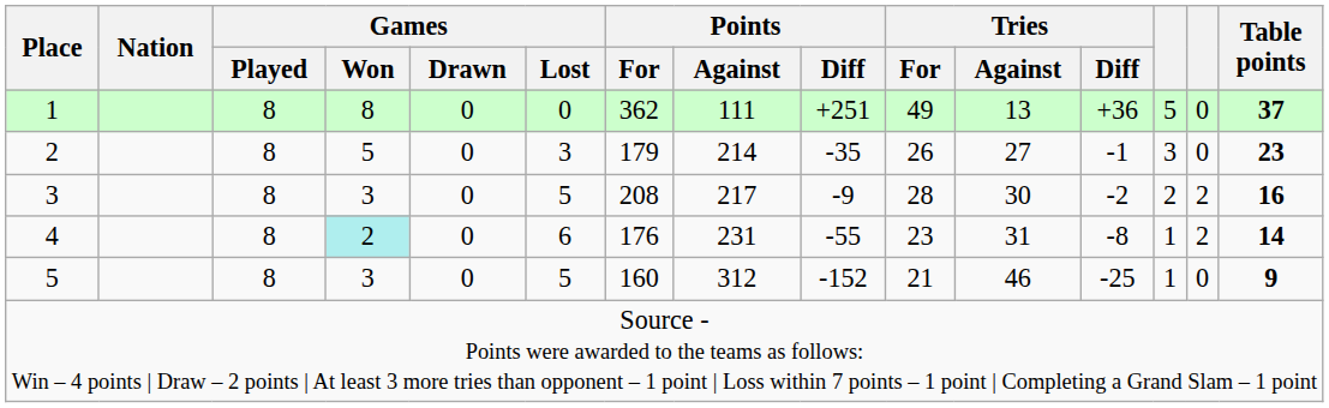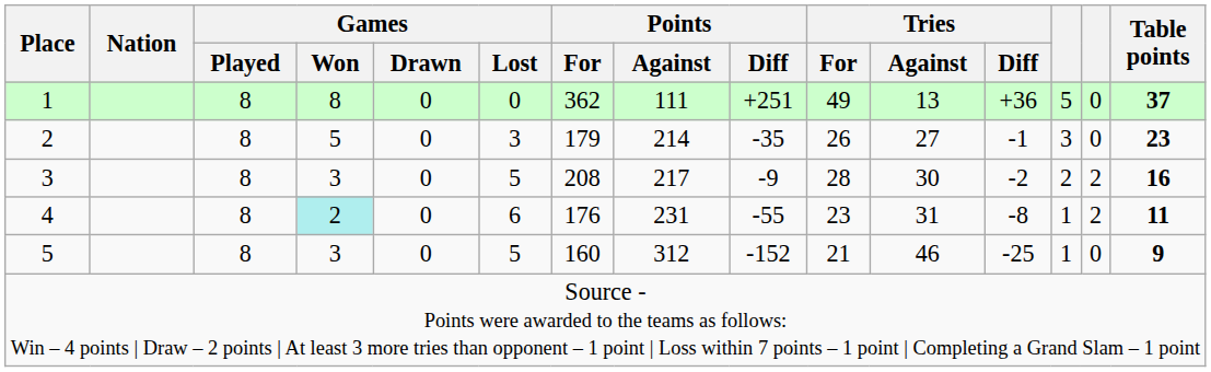4 | Table points: 14 -> 11
